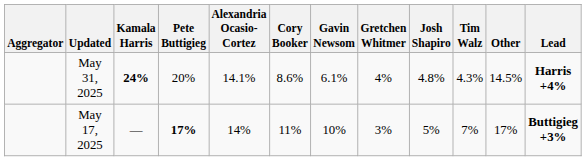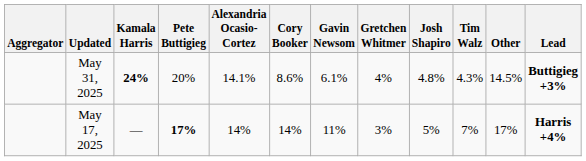May 31, 2025 | Lead: Harris +4% -> Buttigieg +3%
May 17, 2025 | Cory Booker: 11% -> 14%
May 17, 2025 | Gavin Newsom: 10% -> 11%
May 17, 2025 | Lead: Buttigieg +3% -> Harris +4%
